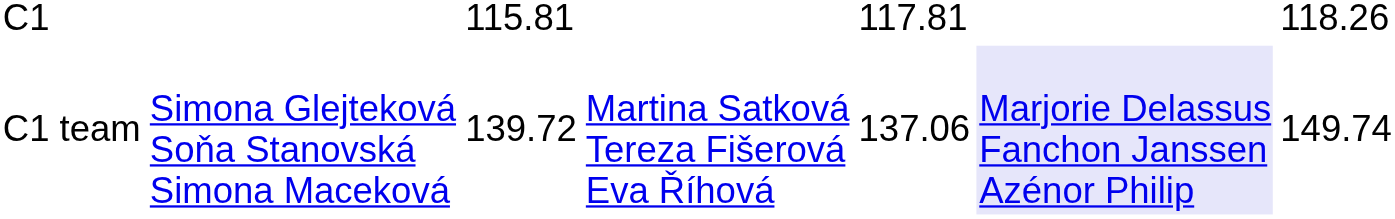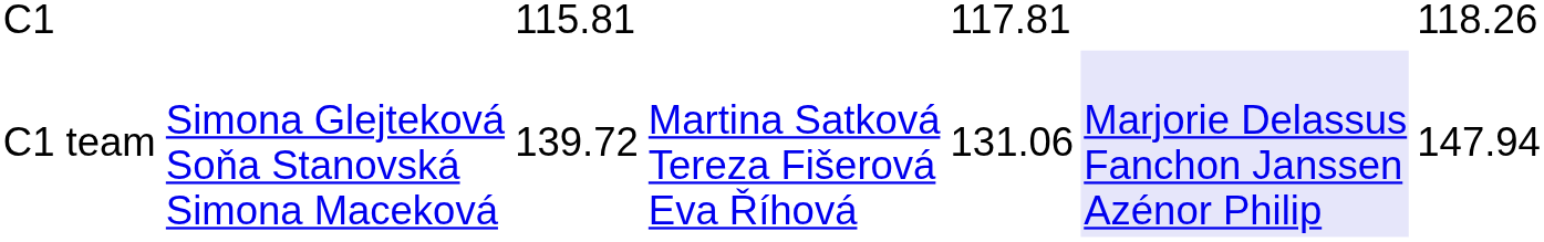C1 team | column 5: 137.06 -> 131.06
C1 team | column 7: 149.74 -> 147.94
